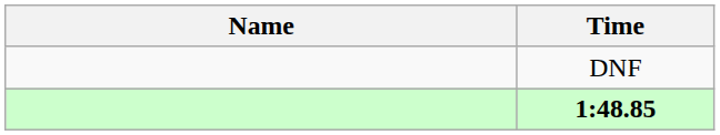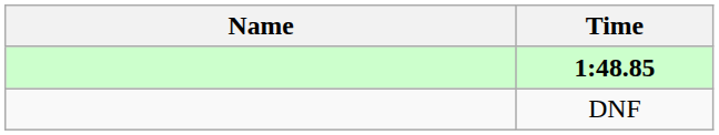rows swapped: 1:48.85 <-> DNF
